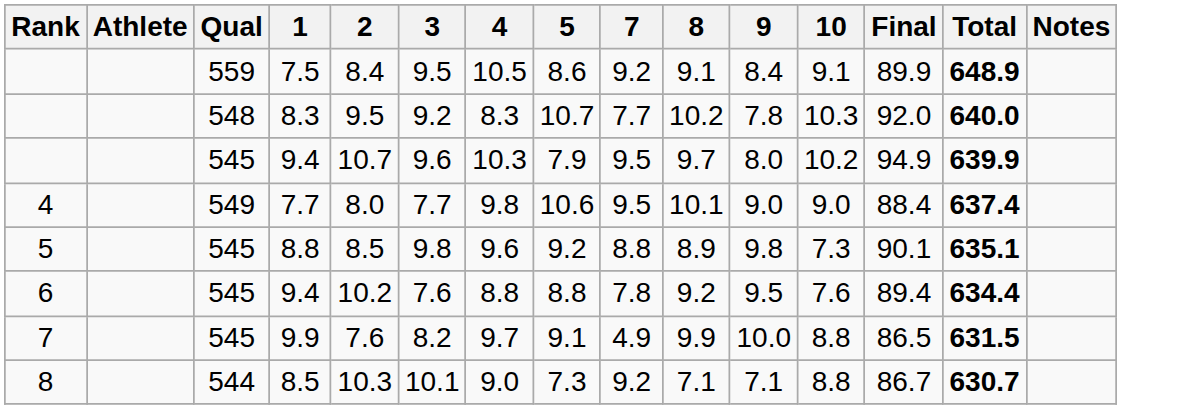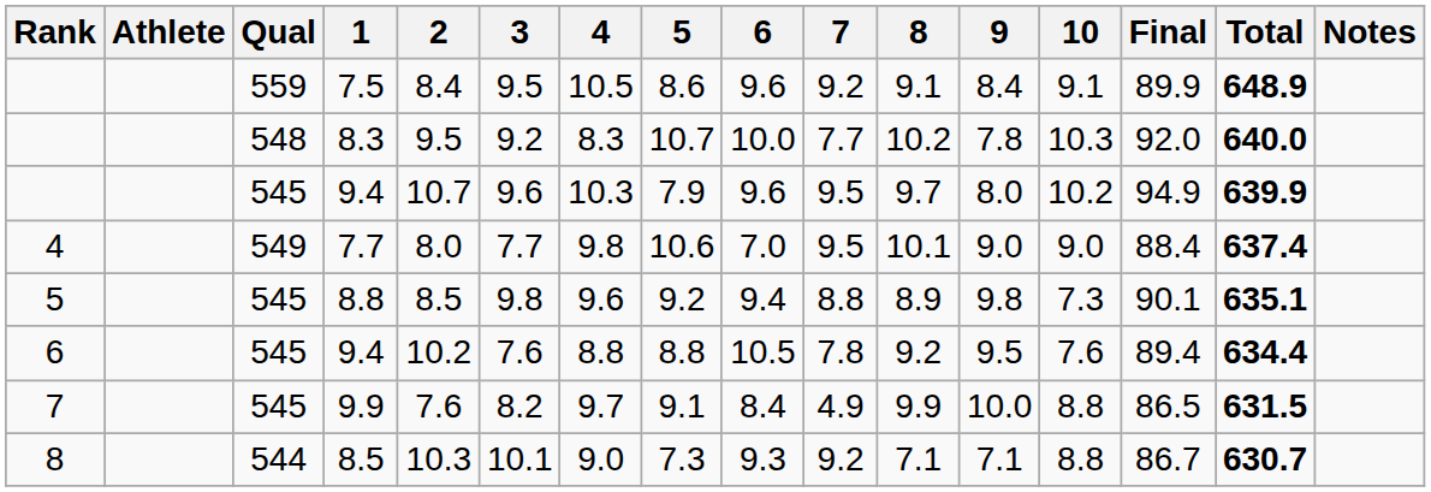+ column: 6 | 9.6 | 10.0 | 9.6 | 7.0 | 9.4 | 10.5 | 8.4 | 9.3
